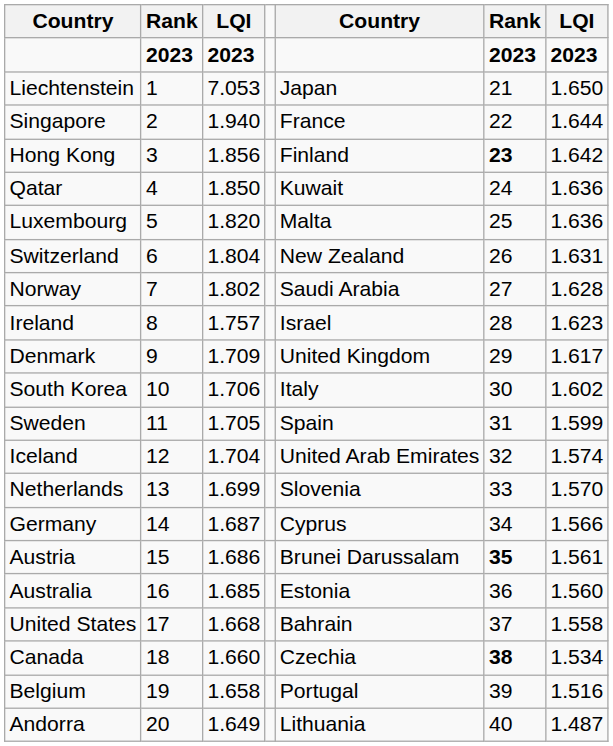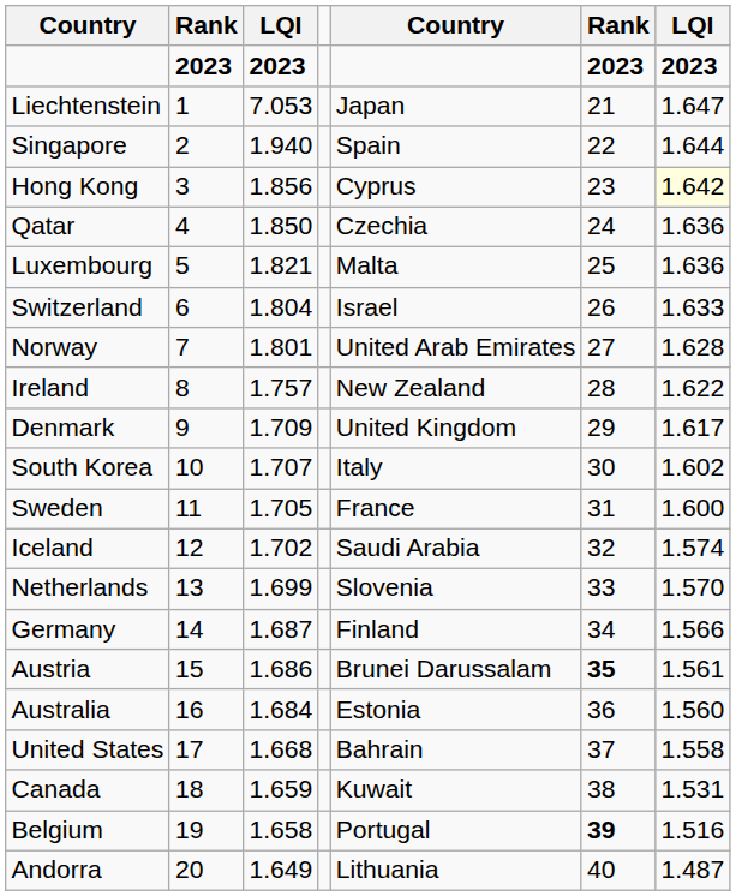Liechtenstein | column 7: 1.650 -> 1.647
Singapore | column 5: France -> Spain
Hong Kong | column 5: Finland -> Cyprus
Hong Kong | column 6: bold -> normal
Hong Kong | column 7: no background -> lightyellow background
Qatar | column 5: Kuwait -> Czechia
Luxembourg | column 3: 1.820 -> 1.821
Switzerland | column 5: New Zealand -> Israel
Switzerland | column 7: 1.631 -> 1.633
Norway | column 3: 1.802 -> 1.801
Norway | column 5: Saudi Arabia -> United Arab Emirates
Ireland | column 5: Israel -> New Zealand
Ireland | column 7: 1.623 -> 1.622
South Korea | column 3: 1.706 -> 1.707
Sweden | column 5: Spain -> France
Sweden | column 7: 1.599 -> 1.600
Iceland | column 3: 1.704 -> 1.702
Iceland | column 5: United Arab Emirates -> Saudi Arabia
Germany | column 5: Cyprus -> Finland
Australia | column 3: 1.685 -> 1.684
Canada | column 3: 1.660 -> 1.659
Canada | column 5: Czechia -> Kuwait
Canada | column 6: bold -> normal
Canada | column 7: 1.534 -> 1.531
Belgium | column 6: normal -> bold
